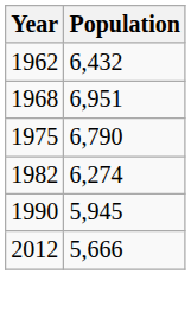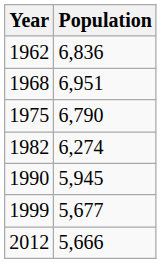1962 | Population: 6,432 -> 6,836
+ row: 1999 | 5,677
